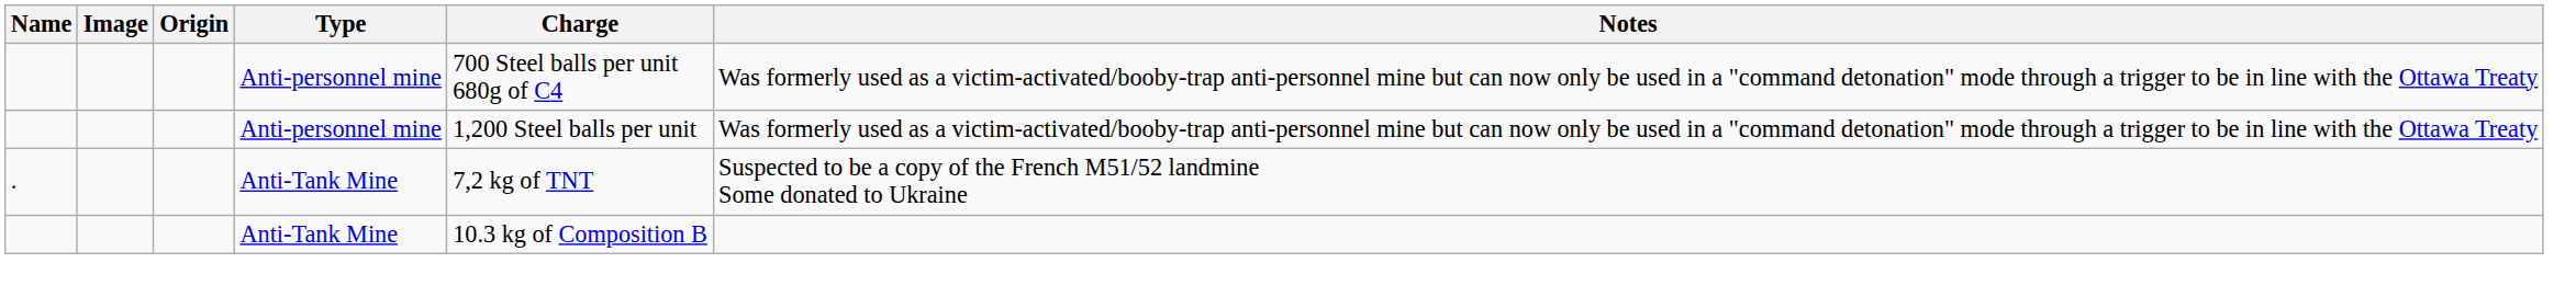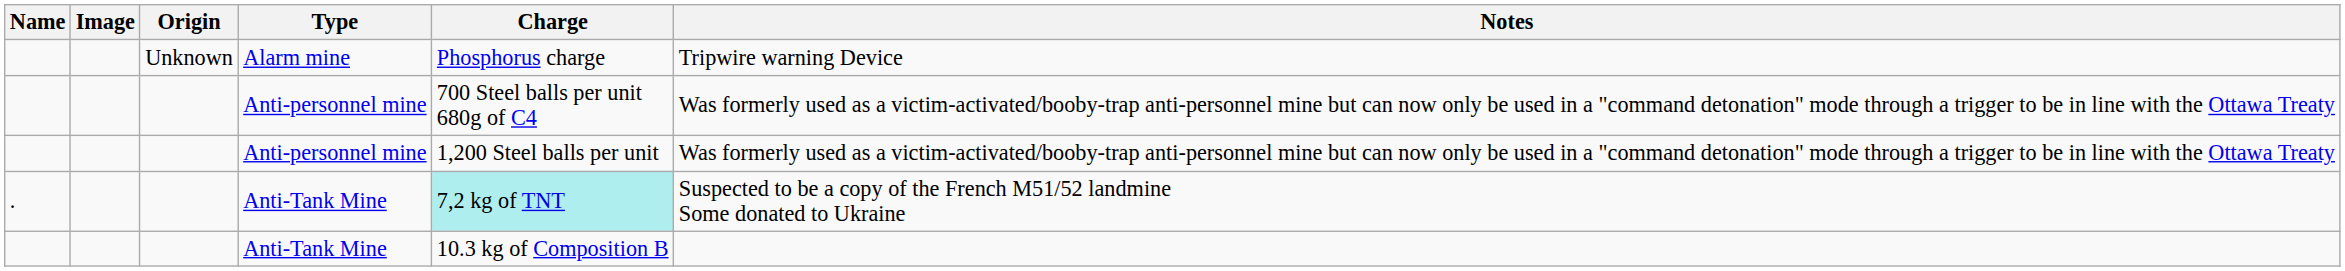+ row: Unknown | Alarm mine | Phosphorus charge | Tripwire warning Device
. / Anti-Tank Mine | Charge: no background -> paleturquoise background
